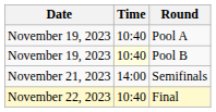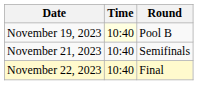- row: November 19, 2023 | 10:40 | Pool A
Semifinals | Time: 14:00 -> 10:40
